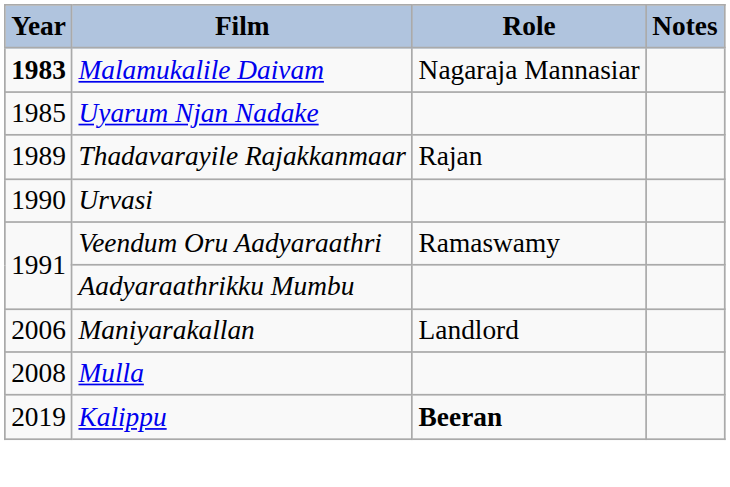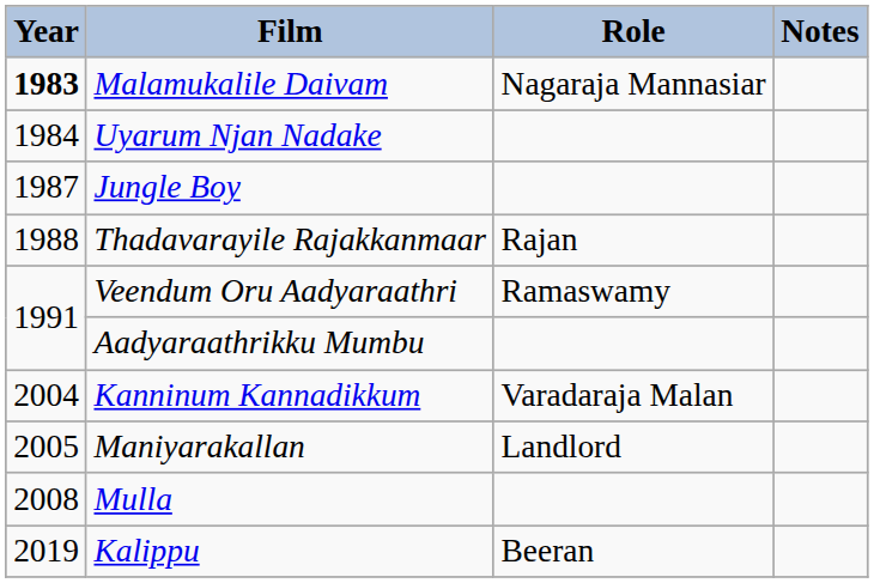Uyarum Njan Nadake | Year: 1985 -> 1984
+ row: 1987 | Jungle Boy
Thadavarayile Rajakkanmaar | Year: 1989 -> 1988
- row: 1990 | Urvasi
+ row: 2004 | Kanninum Kannadikkum | Varadaraja Malan
Maniyarakallan | Year: 2006 -> 2005
Kalippu | Role: bold -> normal
